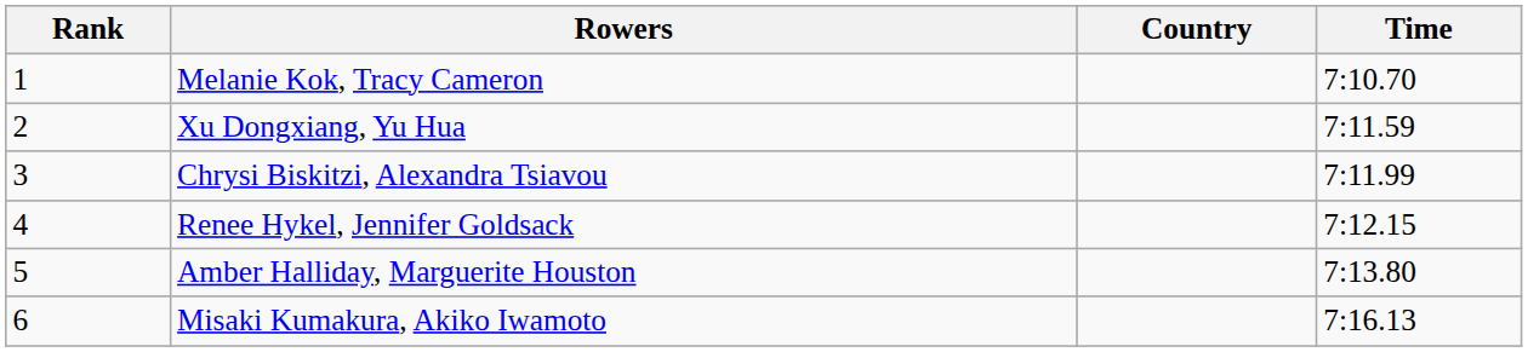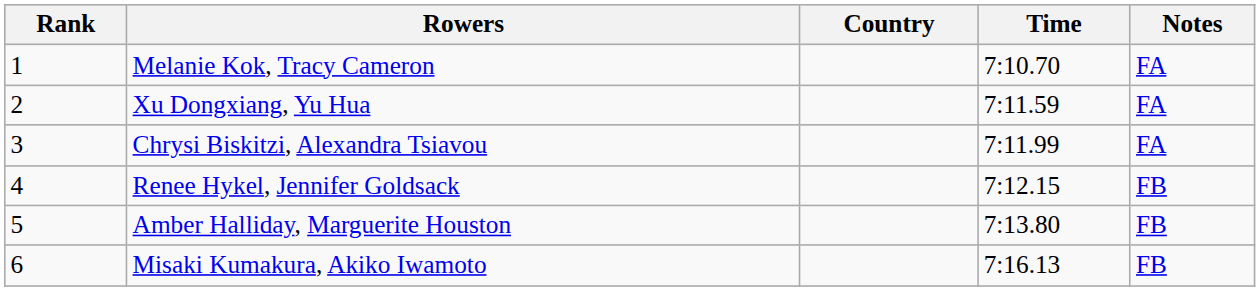+ column: Notes | FA | FA | FA | FB | FB | FB
